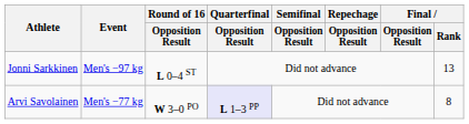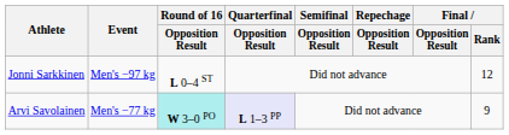Jonni Sarkkinen | Final / Rank: 13 -> 12
Arvi Savolainen | Round of 16 / Opposition Result: no background -> paleturquoise background
Arvi Savolainen | Final / Rank: 8 -> 9
